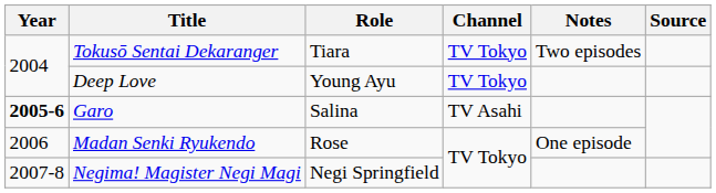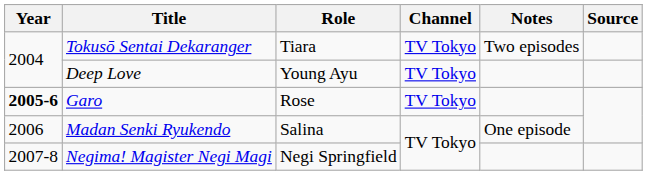Garo | Role: Salina -> Rose
Garo | Channel: TV Asahi -> TV Tokyo
Madan Senki Ryukendo | Role: Rose -> Salina
